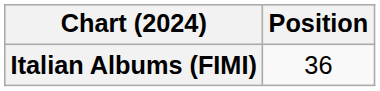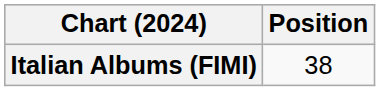Italian Albums (FIMI) | Position: 36 -> 38
